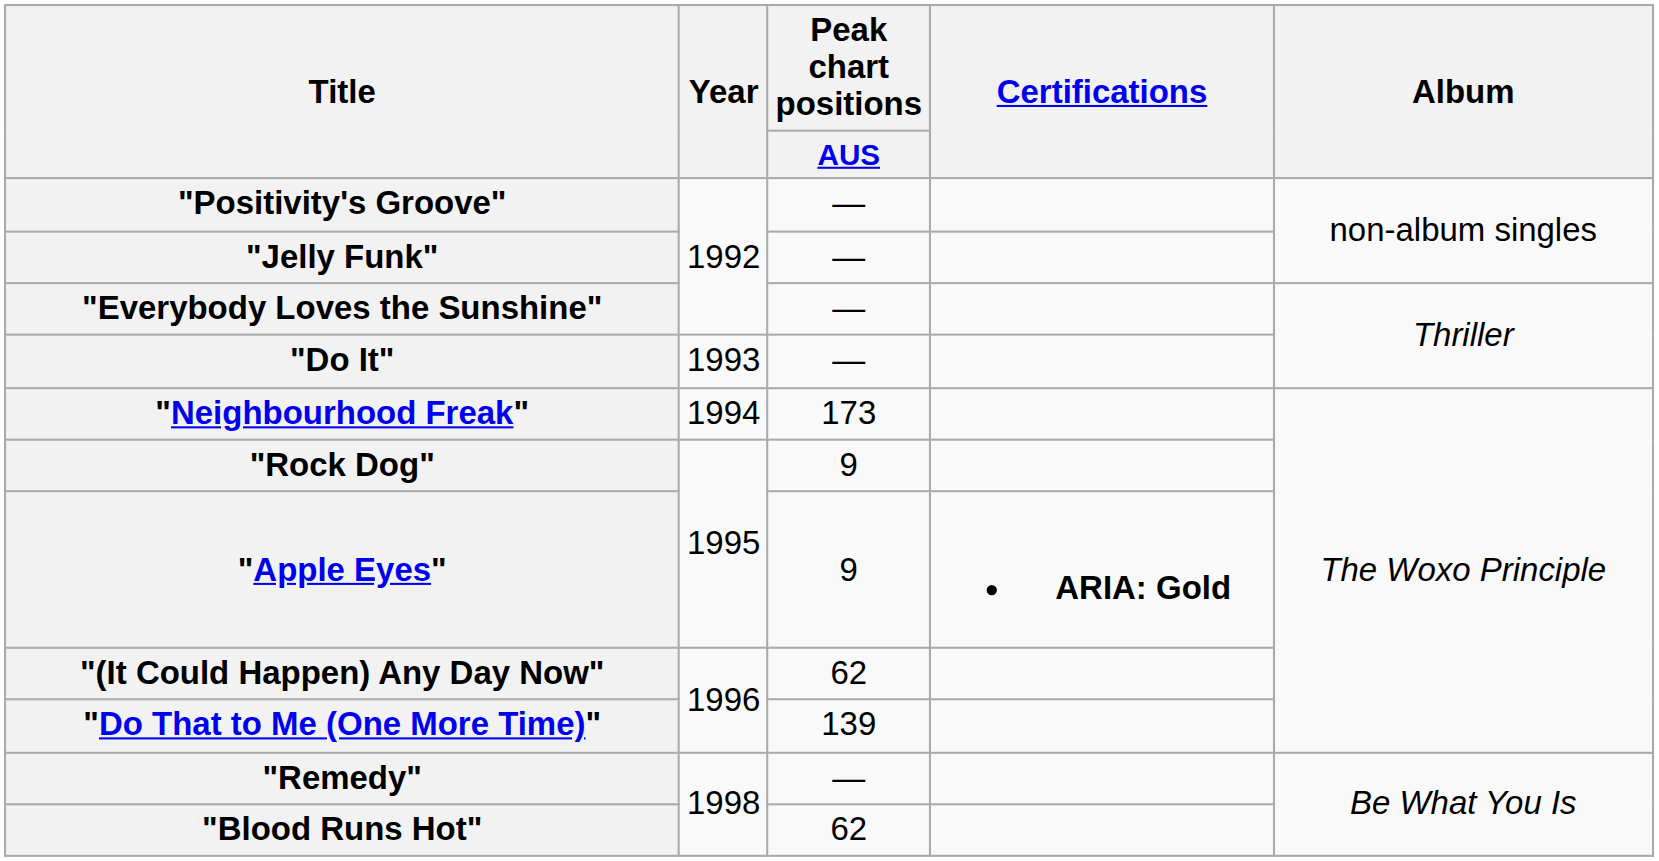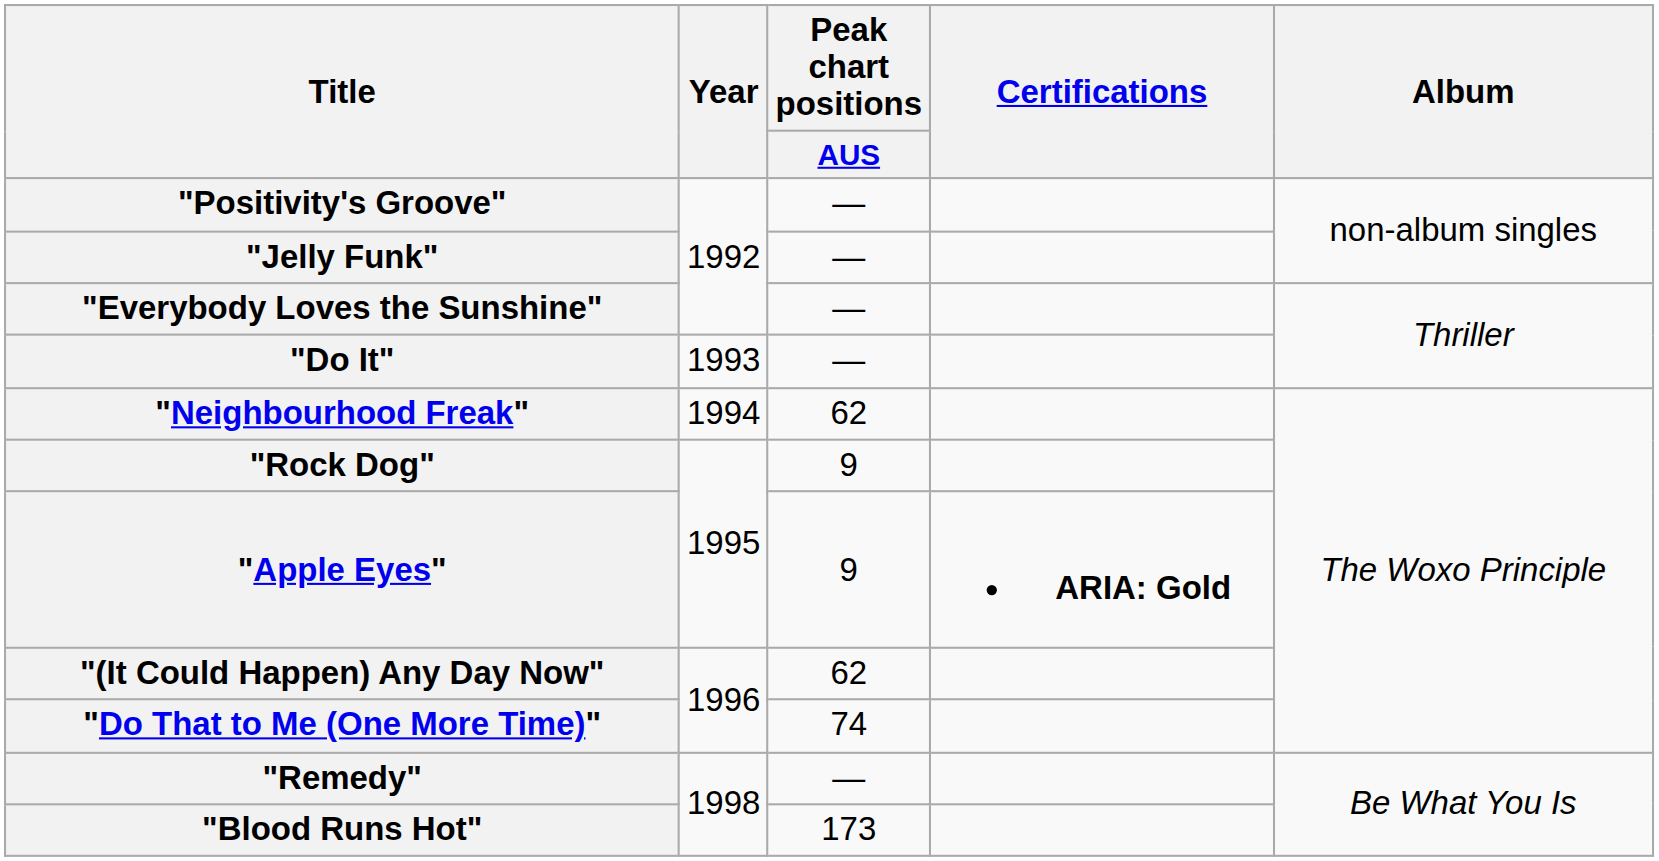"Neighbourhood Freak" | Peak chart positions / AUS: 173 -> 62
"Do That to Me (One More Time)" | Peak chart positions / AUS: 139 -> 74
"Blood Runs Hot" | Peak chart positions / AUS: 62 -> 173
